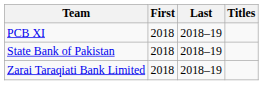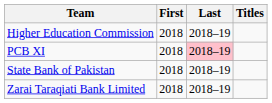+ row: Higher Education Commission | 2018 | 2018–19
PCB XI | Last: no background -> pink background
